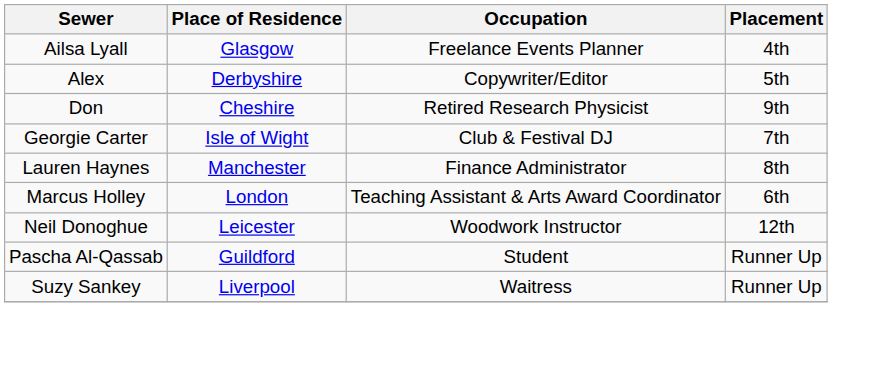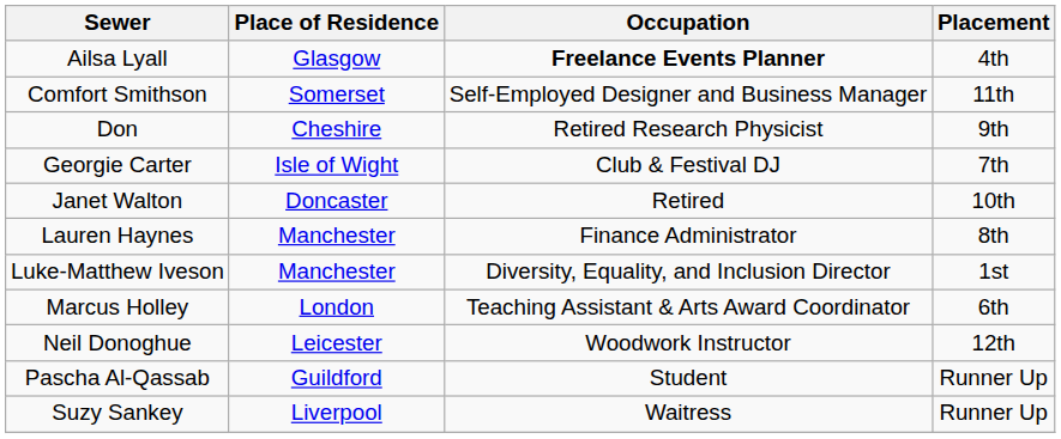Ailsa Lyall | Occupation: normal -> bold
- row: Alex | Derbyshire | Copywriter/Editor | 5th
+ row: Comfort Smithson | Somerset | Self-Employed Designer and Business Manager | 11th
+ row: Janet Walton | Doncaster | Retired | 10th
+ row: Luke-Matthew Iveson | Manchester | Diversity, Equality, and Inclusion Director | 1st
